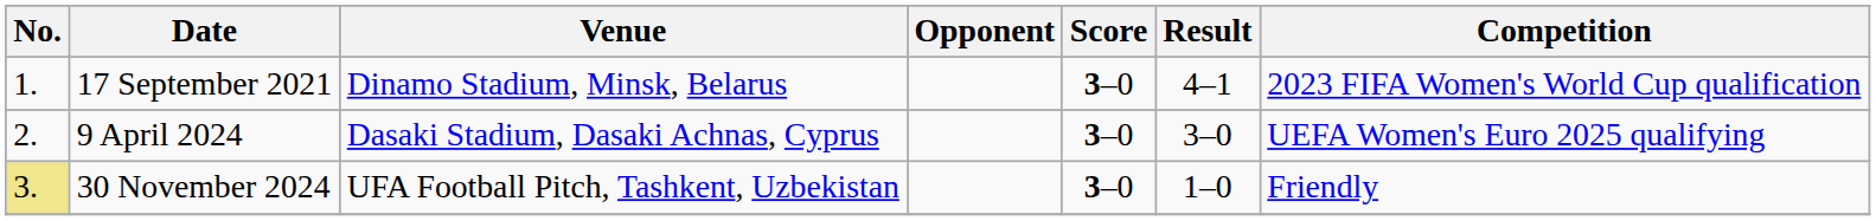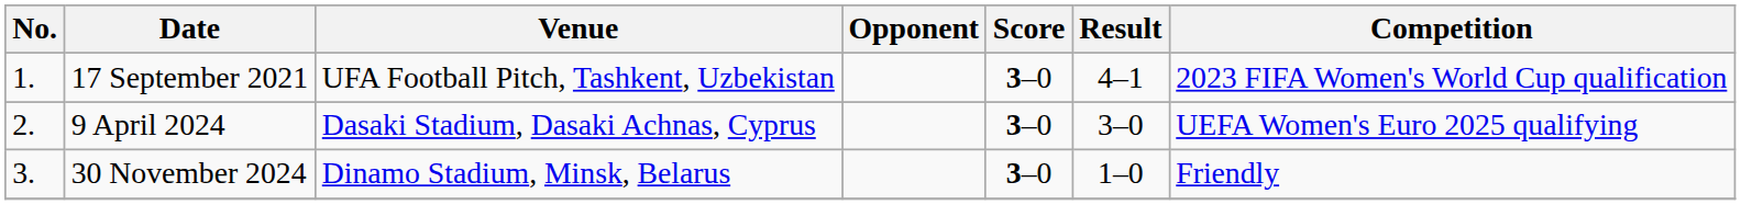17 September 2021 | Venue: Dinamo Stadium, Minsk, Belarus -> UFA Football Pitch, Tashkent, Uzbekistan
30 November 2024 | No.: khaki background -> no background
30 November 2024 | Venue: UFA Football Pitch, Tashkent, Uzbekistan -> Dinamo Stadium, Minsk, Belarus
